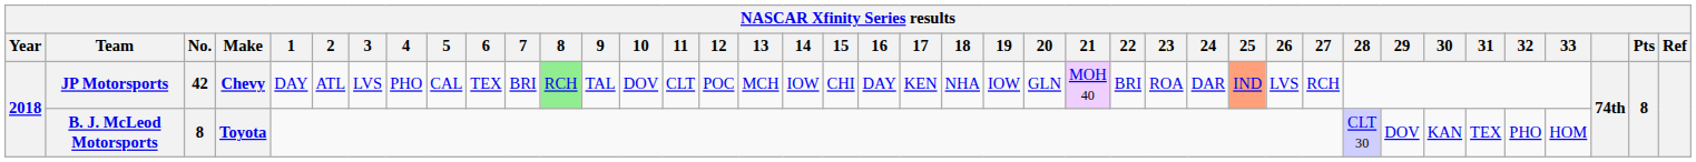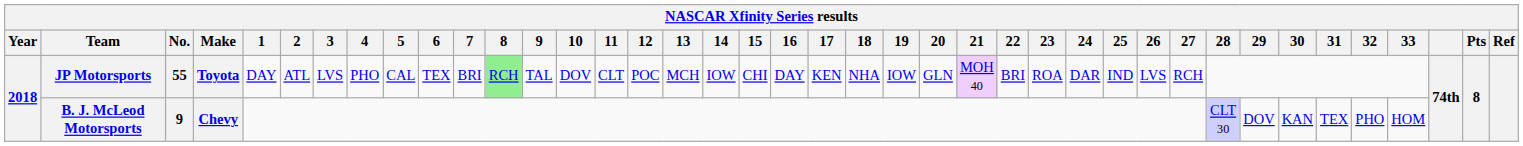JP Motorsports | No.: 42 -> 55
JP Motorsports | Make: Chevy -> Toyota
JP Motorsports | 25: lightsalmon background -> no background
B. J. McLeod Motorsports | No.: 8 -> 9
B. J. McLeod Motorsports | Make: Toyota -> Chevy
